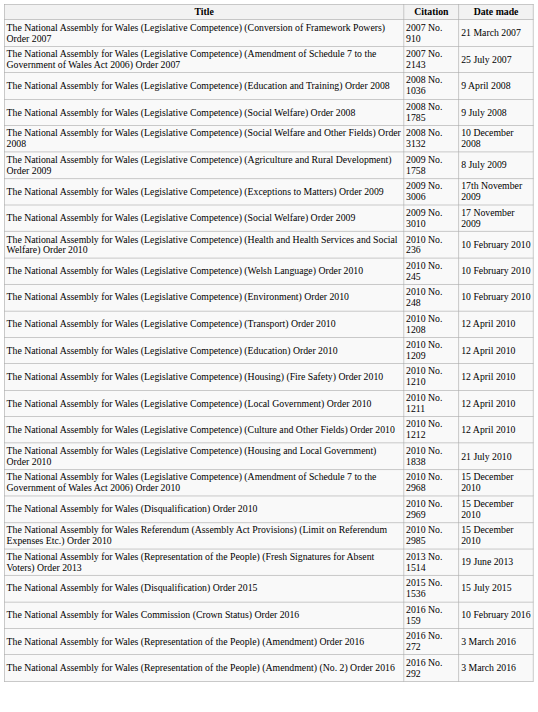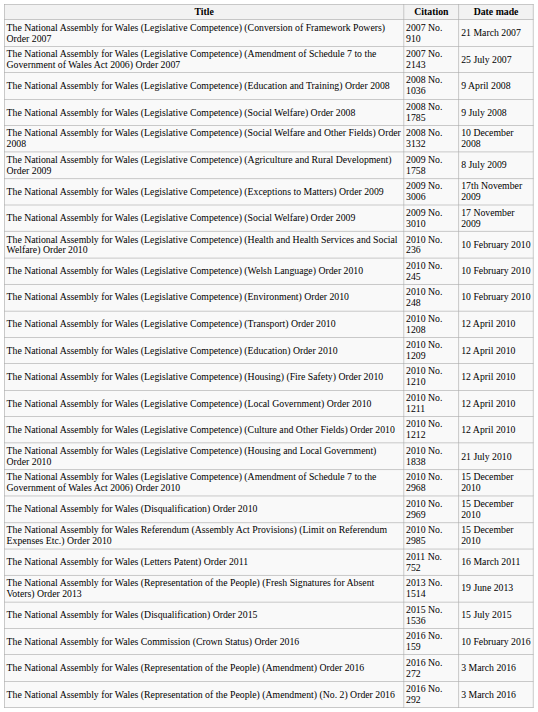+ row: The National Assembly for Wales (Letters Patent) Order 2011 | 2011 No. 752 | 16 March 2011
